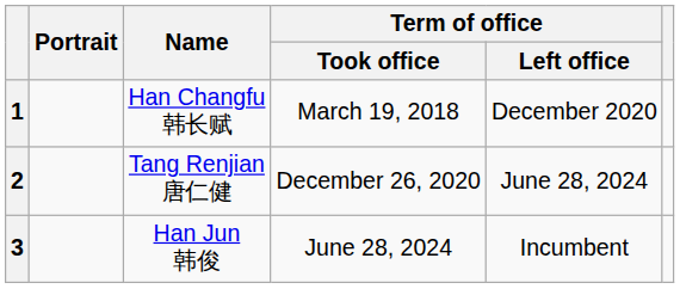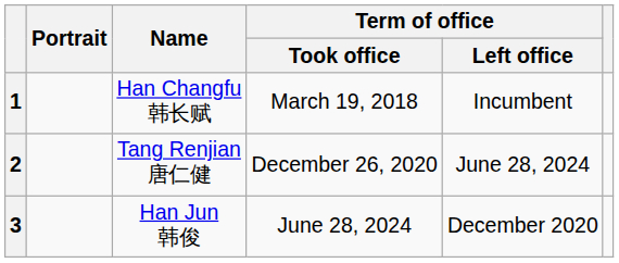1 | Term of office / Left office: December 2020 -> Incumbent
3 | Term of office / Left office: Incumbent -> December 2020
